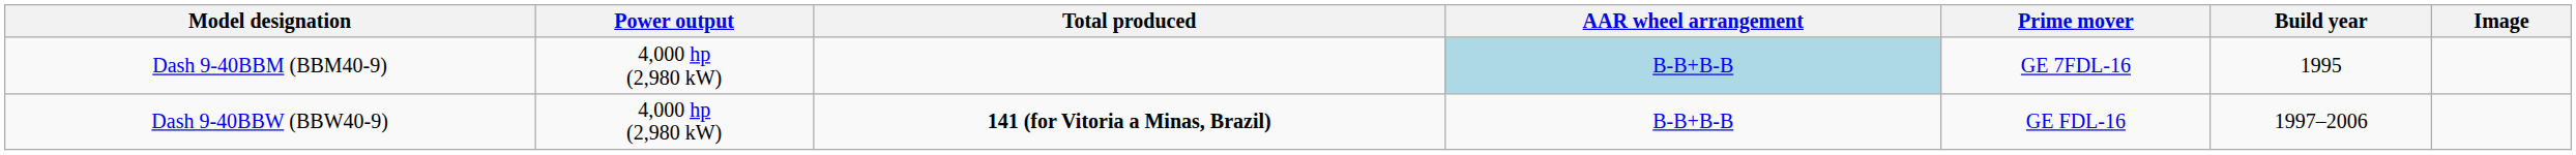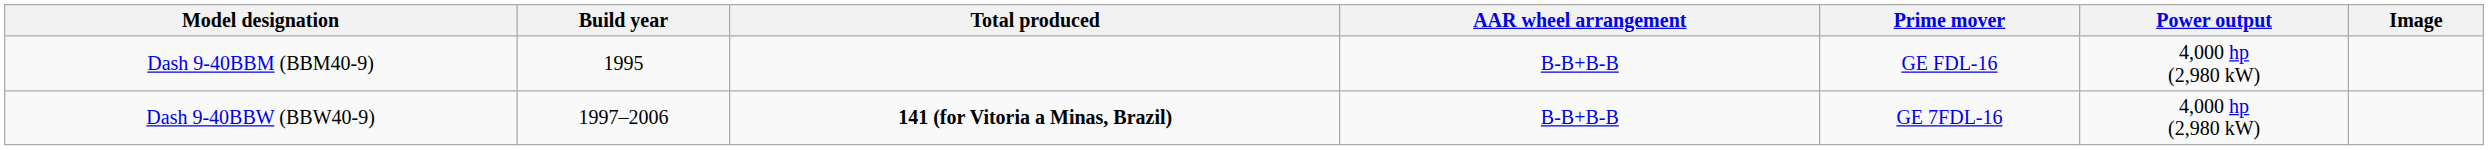columns swapped: Build year <-> Power output
Dash 9-40BBM (BBM40-9) | AAR wheel arrangement: lightblue background -> no background
Dash 9-40BBM (BBM40-9) | Prime mover: GE 7FDL-16 -> GE FDL-16
Dash 9-40BBW (BBW40-9) | Prime mover: GE FDL-16 -> GE 7FDL-16
